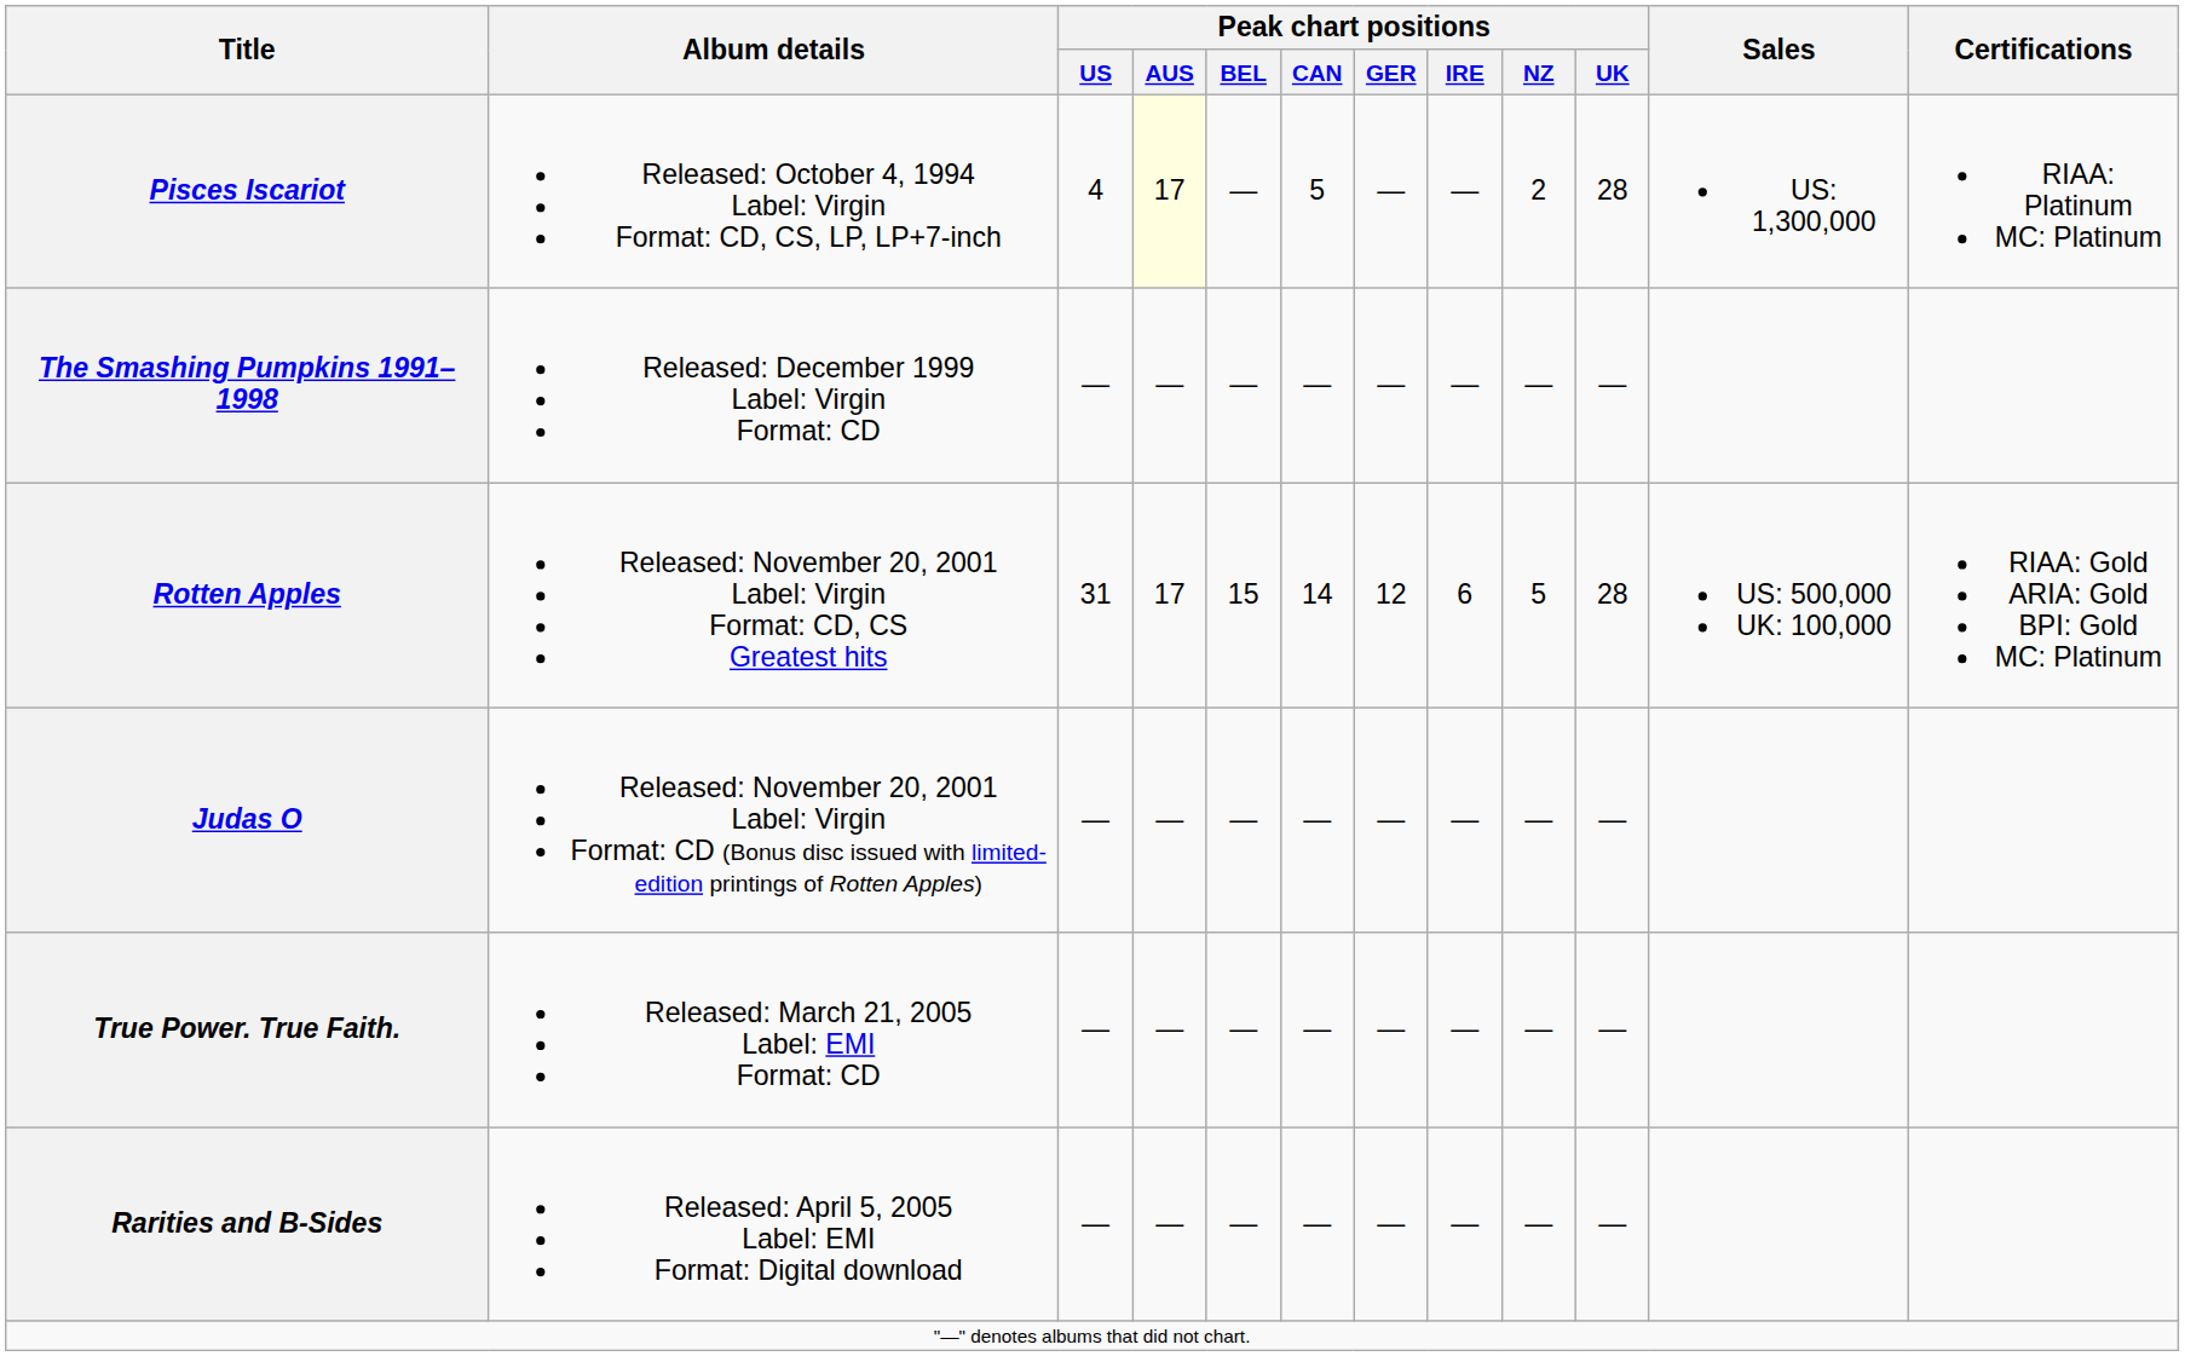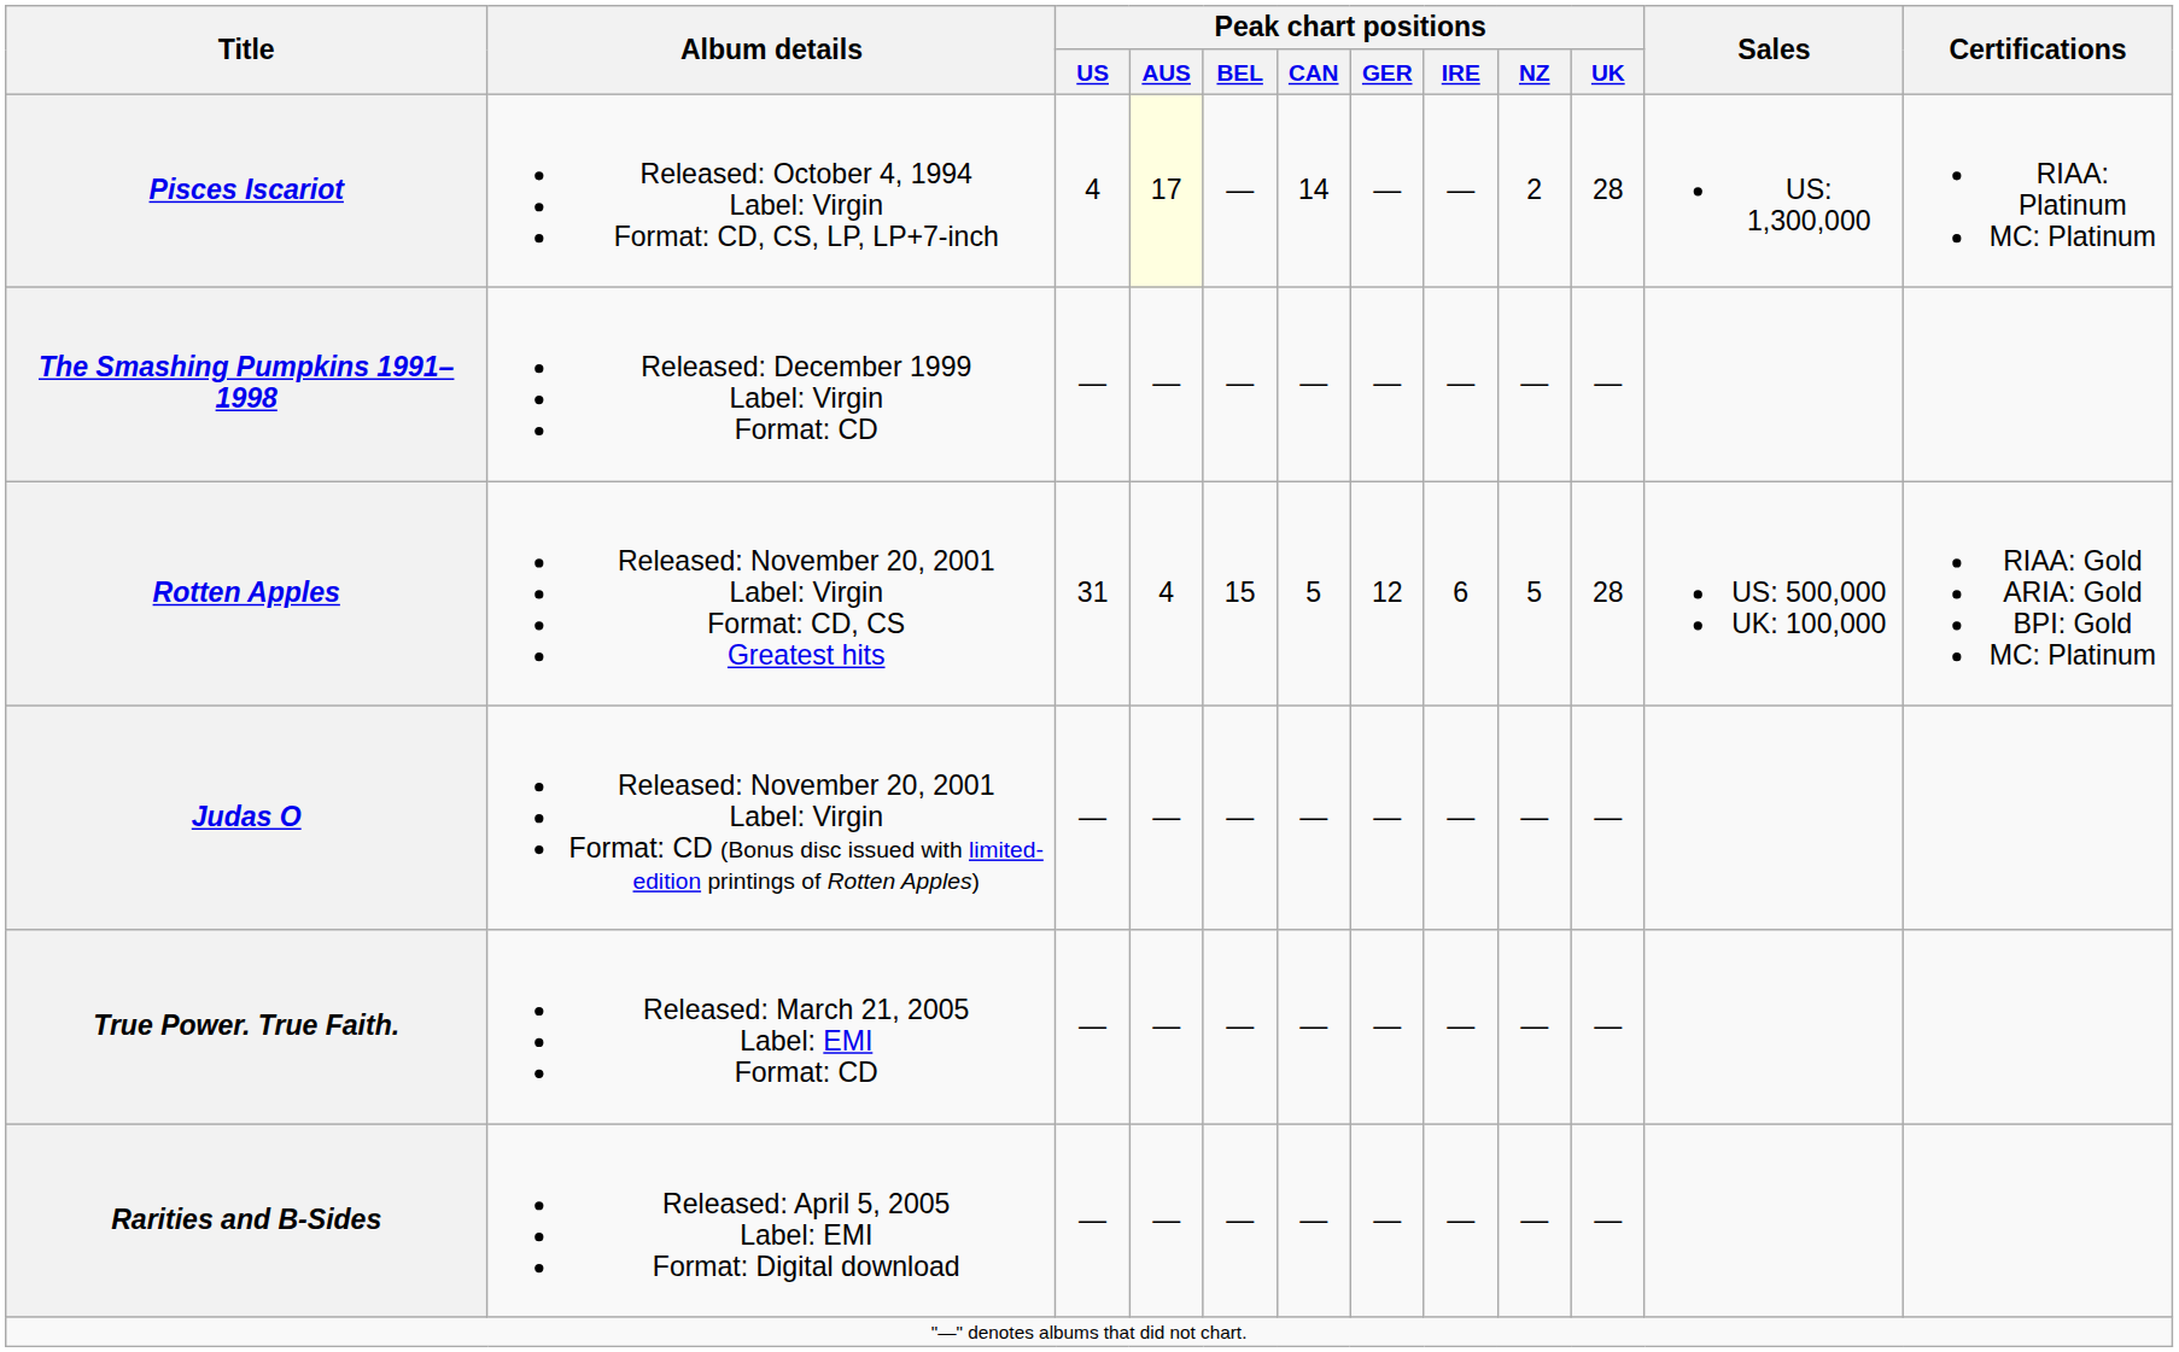Pisces Iscariot | Peak chart positions / CAN: 5 -> 14
Rotten Apples | Peak chart positions / AUS: 17 -> 4
Rotten Apples | Peak chart positions / CAN: 14 -> 5
